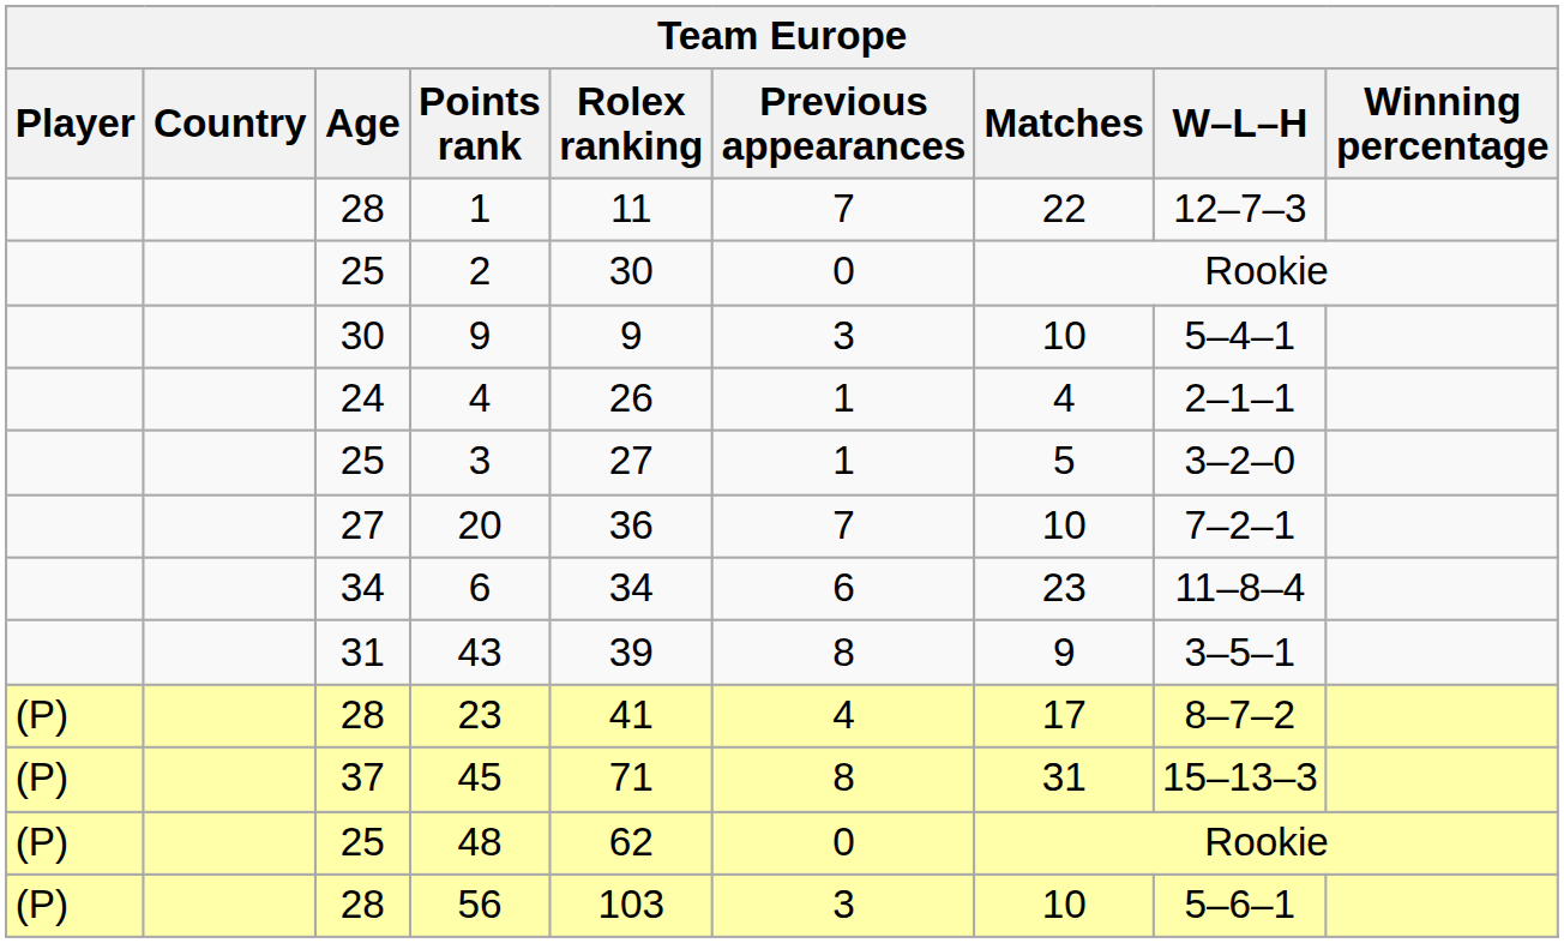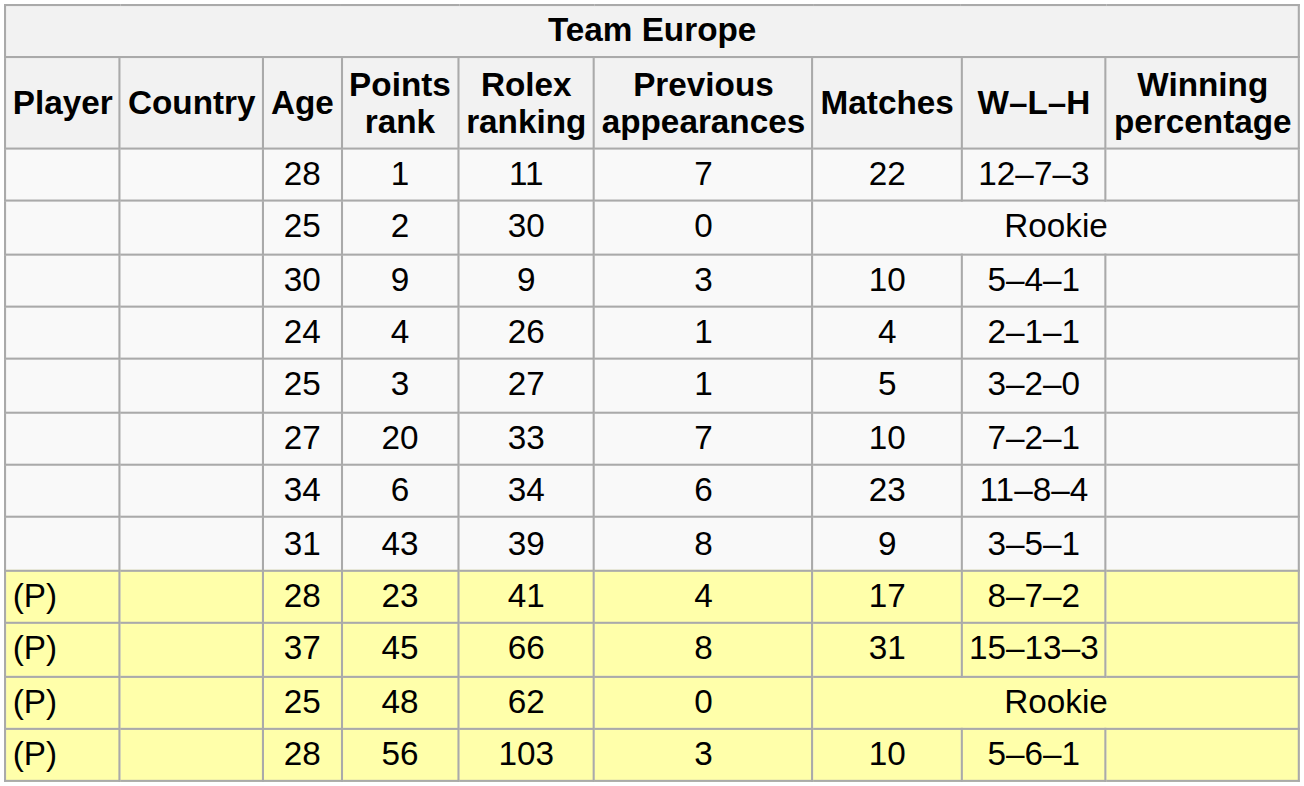20 | Rolex ranking: 36 -> 33
45 | Rolex ranking: 71 -> 66
